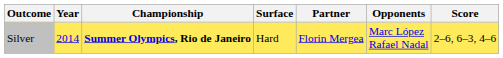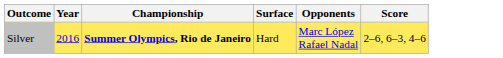- column: Partner | Florin Mergea
Silver | Year: 2014 -> 2016
